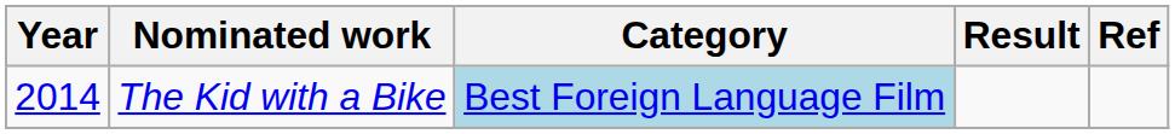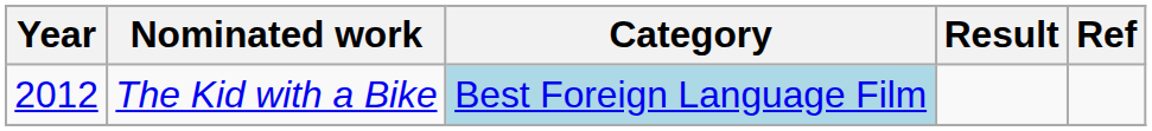The Kid with a Bike | Year: 2014 -> 2012
